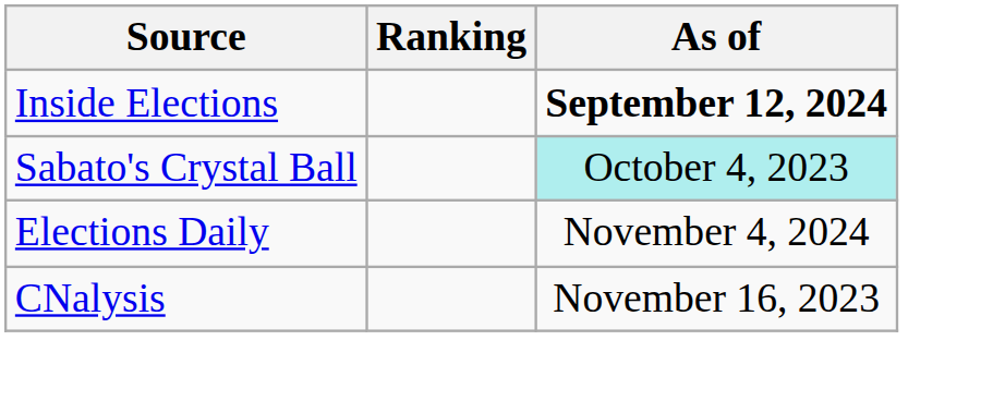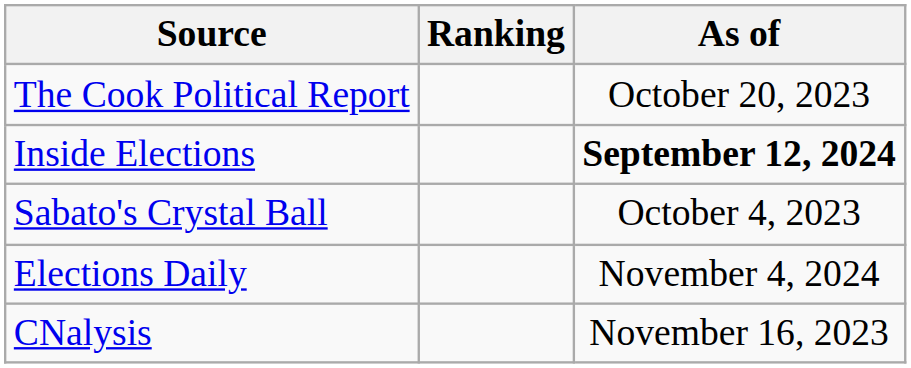+ row: The Cook Political Report | October 20, 2023
Sabato's Crystal Ball | As of: paleturquoise background -> no background
